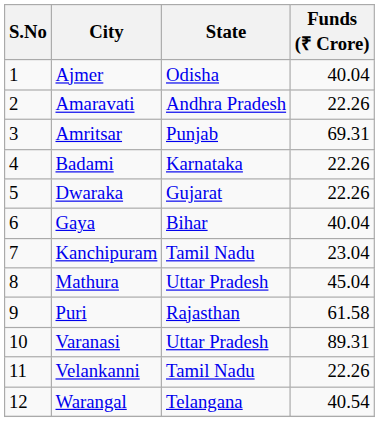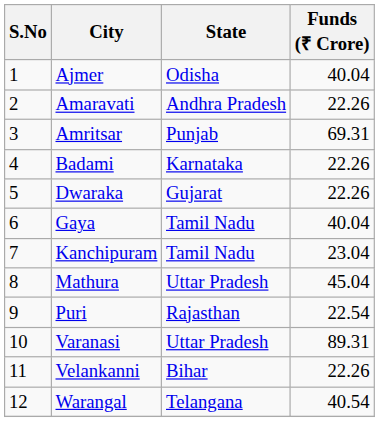Gaya | State: Bihar -> Tamil Nadu
Puri | Funds (₹ Crore): 61.58 -> 22.54
Velankanni | State: Tamil Nadu -> Bihar
